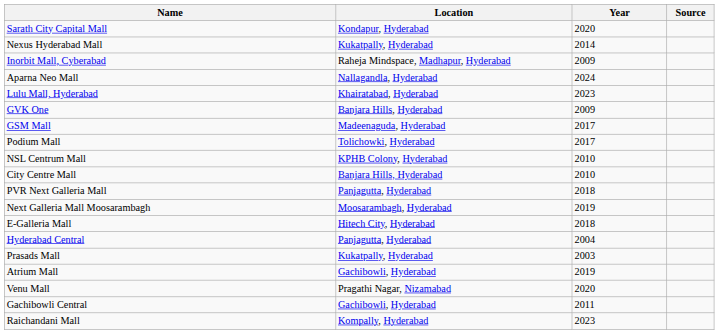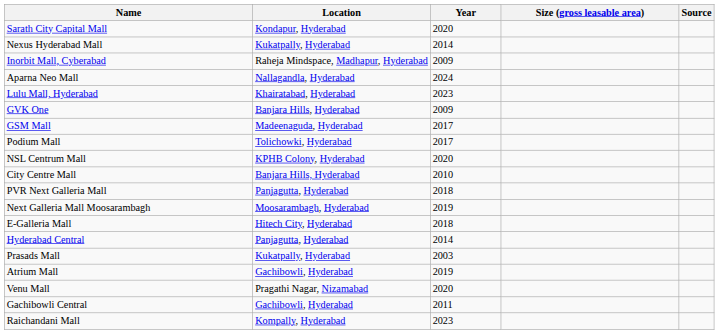+ column: Size (gross leasable area)
NSL Centrum Mall | Year: 2010 -> 2020
Hyderabad Central | Year: 2004 -> 2014
